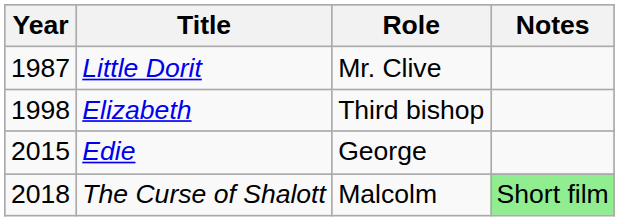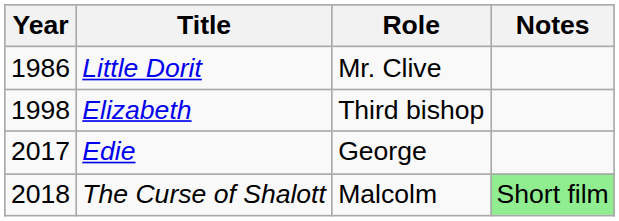Little Dorit | Year: 1987 -> 1986
Edie | Year: 2015 -> 2017
